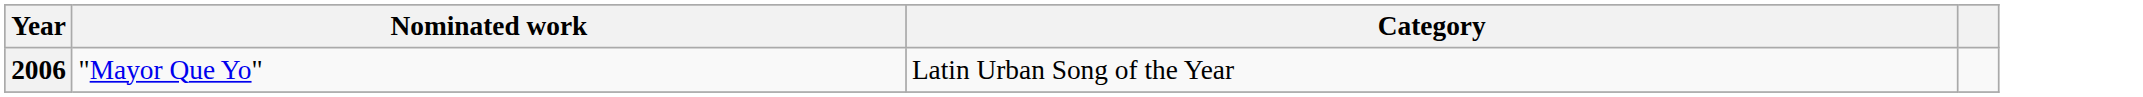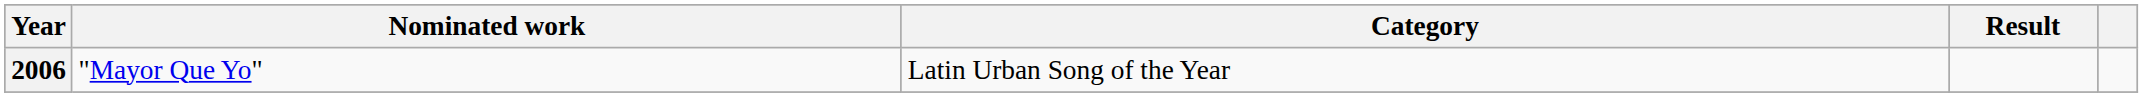+ column: Result
